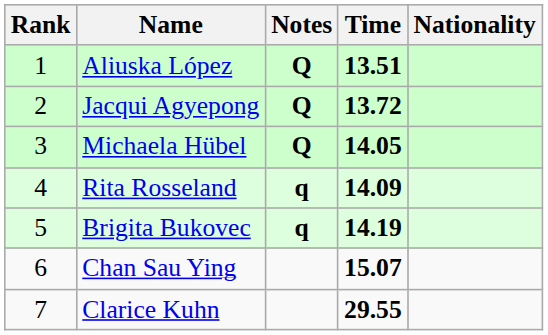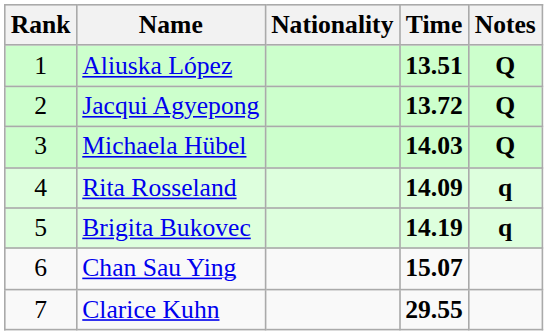columns swapped: Nationality <-> Notes
Michaela Hübel | Time: 14.05 -> 14.03
